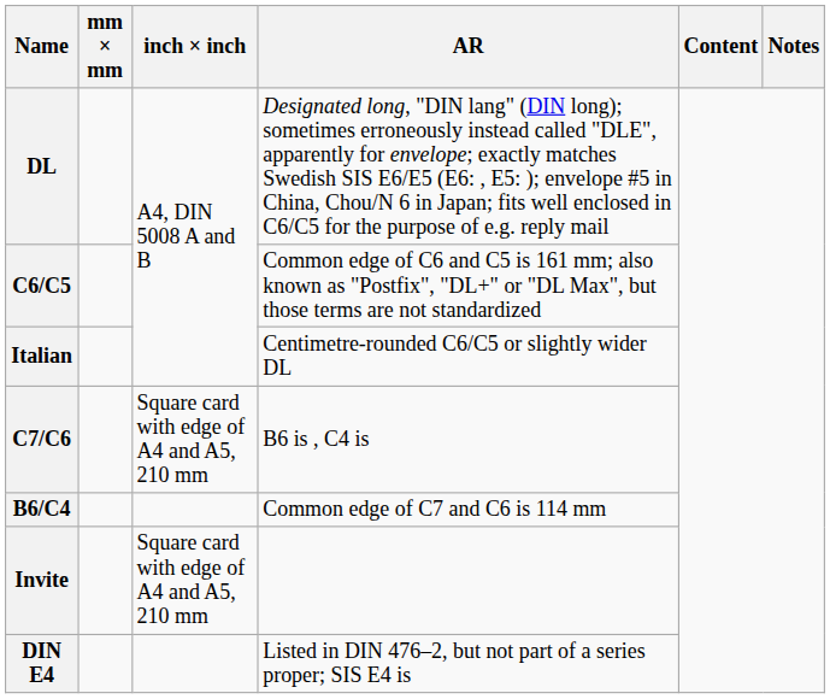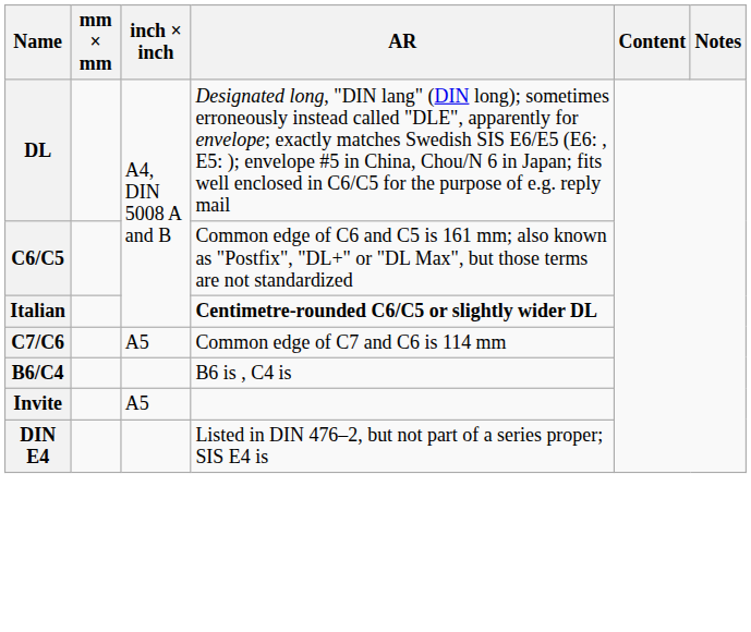Italian | AR: normal -> bold
C7/C6 | inch × inch: Square card with edge of A4 and A5, 210 mm -> A5
C7/C6 | AR: B6 is , C4 is -> Common edge of C7 and C6 is 114 mm
B6/C4 | AR: Common edge of C7 and C6 is 114 mm -> B6 is , C4 is
Invite | inch × inch: Square card with edge of A4 and A5, 210 mm -> A5
